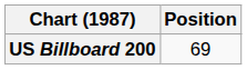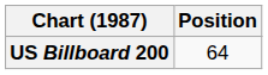US Billboard 200 | Position: 69 -> 64
